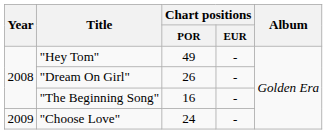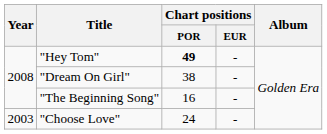"Hey Tom" | Chart positions / POR: normal -> bold
"Dream On Girl" | Chart positions / POR: 26 -> 38
"Choose Love" | Year: 2009 -> 2003
